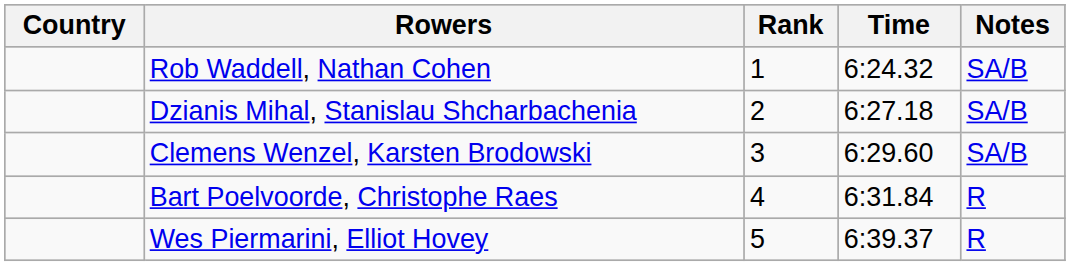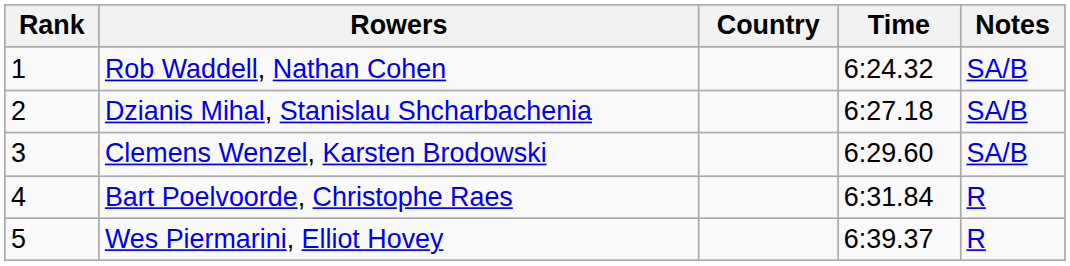columns swapped: Rank <-> Country
